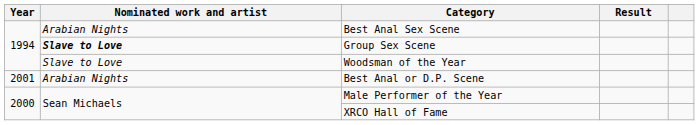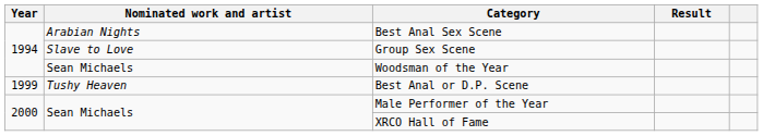Group Sex Scene | Nominated work and artist: bold -> normal
Woodsman of the Year | Nominated work and artist: Slave to Love -> Sean Michaels
Best Anal or D.P. Scene | Year: 2001 -> 1999
Best Anal or D.P. Scene | Nominated work and artist: Arabian Nights -> Tushy Heaven
